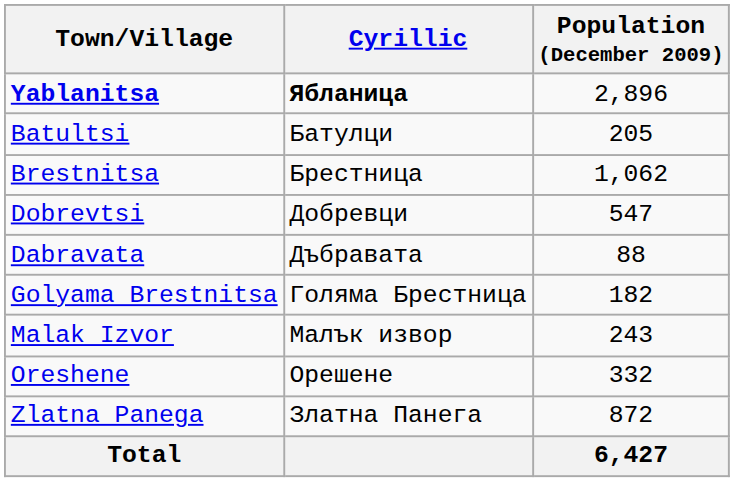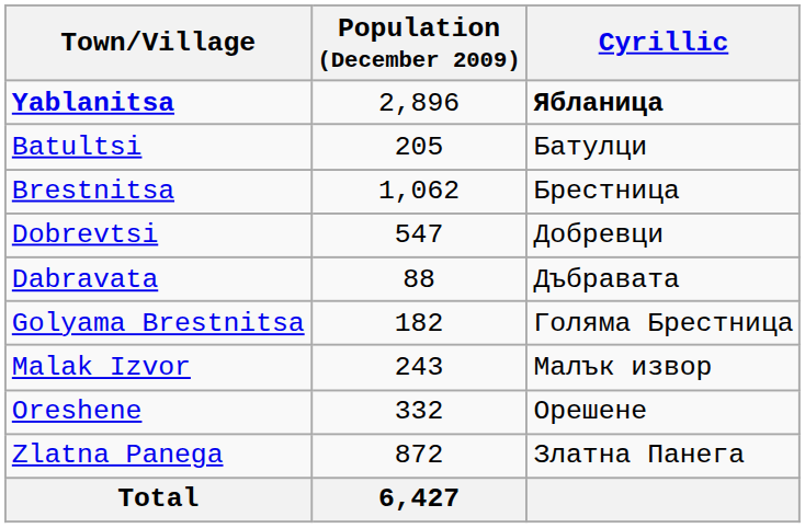columns swapped: Cyrillic <-> Population (December 2009)
